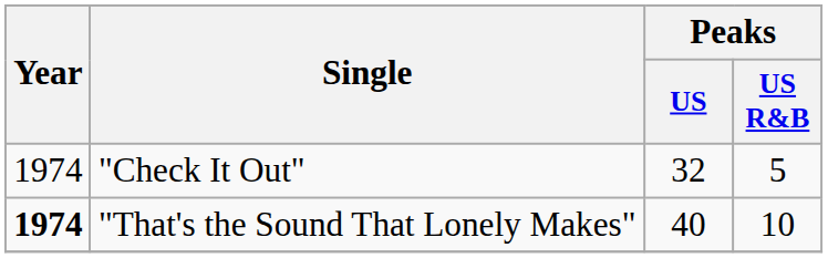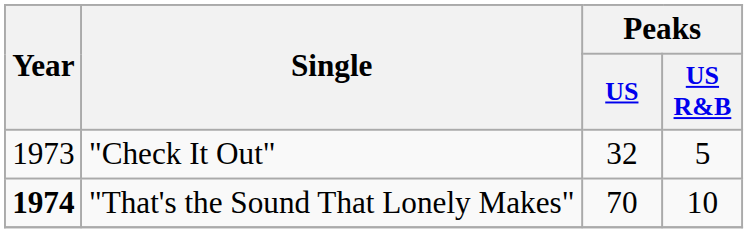"Check It Out" | Year: 1974 -> 1973
"That's the Sound That Lonely Makes" | Peaks / US: 40 -> 70
